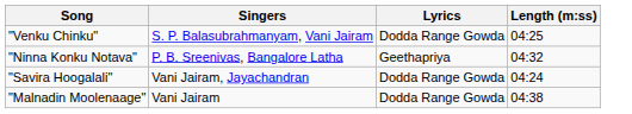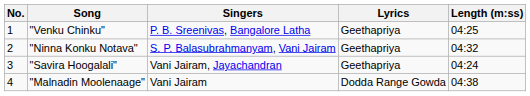+ column: No. | 1 | 2 | 3 | 4
"Venku Chinku" | Singers: S. P. Balasubrahmanyam, Vani Jairam -> P. B. Sreenivas, Bangalore Latha
"Venku Chinku" | Lyrics: Dodda Range Gowda -> Geethapriya
"Ninna Konku Notava" | Singers: P. B. Sreenivas, Bangalore Latha -> S. P. Balasubrahmanyam, Vani Jairam
"Savira Hoogalali" | Lyrics: Dodda Range Gowda -> Geethapriya
